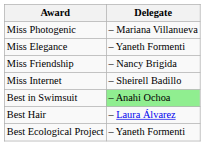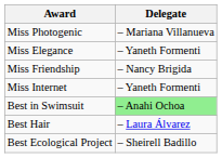Miss Internet | Delegate: – Sheirell Badillo -> – Yaneth Formenti
Best Ecological Project | Delegate: – Yaneth Formenti -> – Sheirell Badillo
